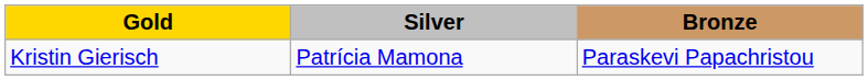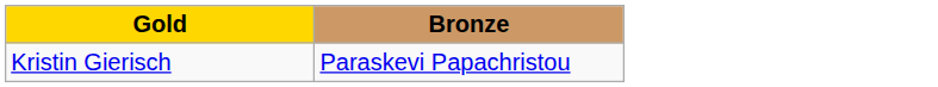- column: Silver | Patrícia Mamona
